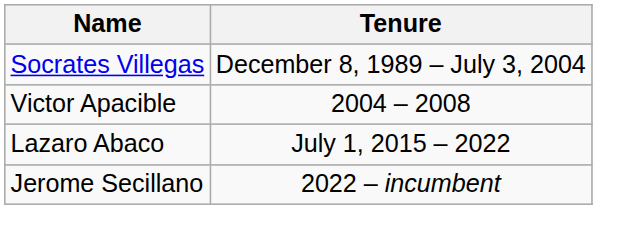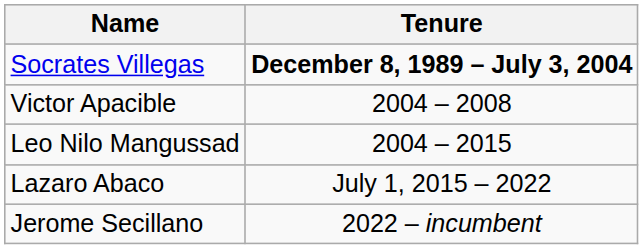Socrates Villegas | Tenure: normal -> bold
+ row: Leo Nilo Mangussad | 2004 – 2015
